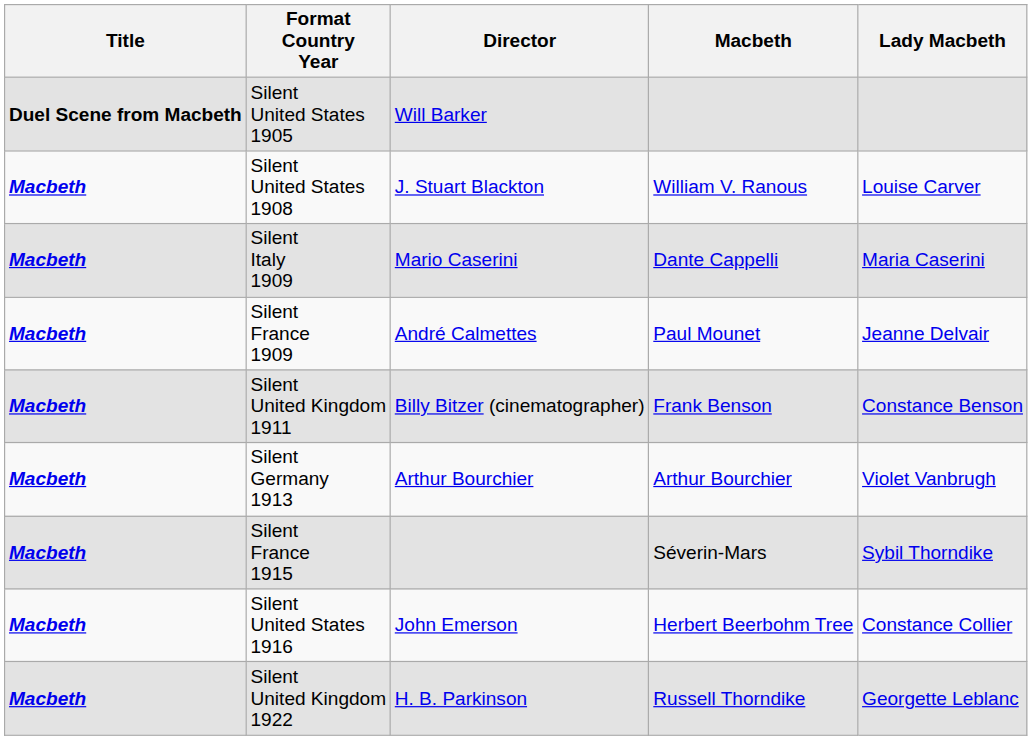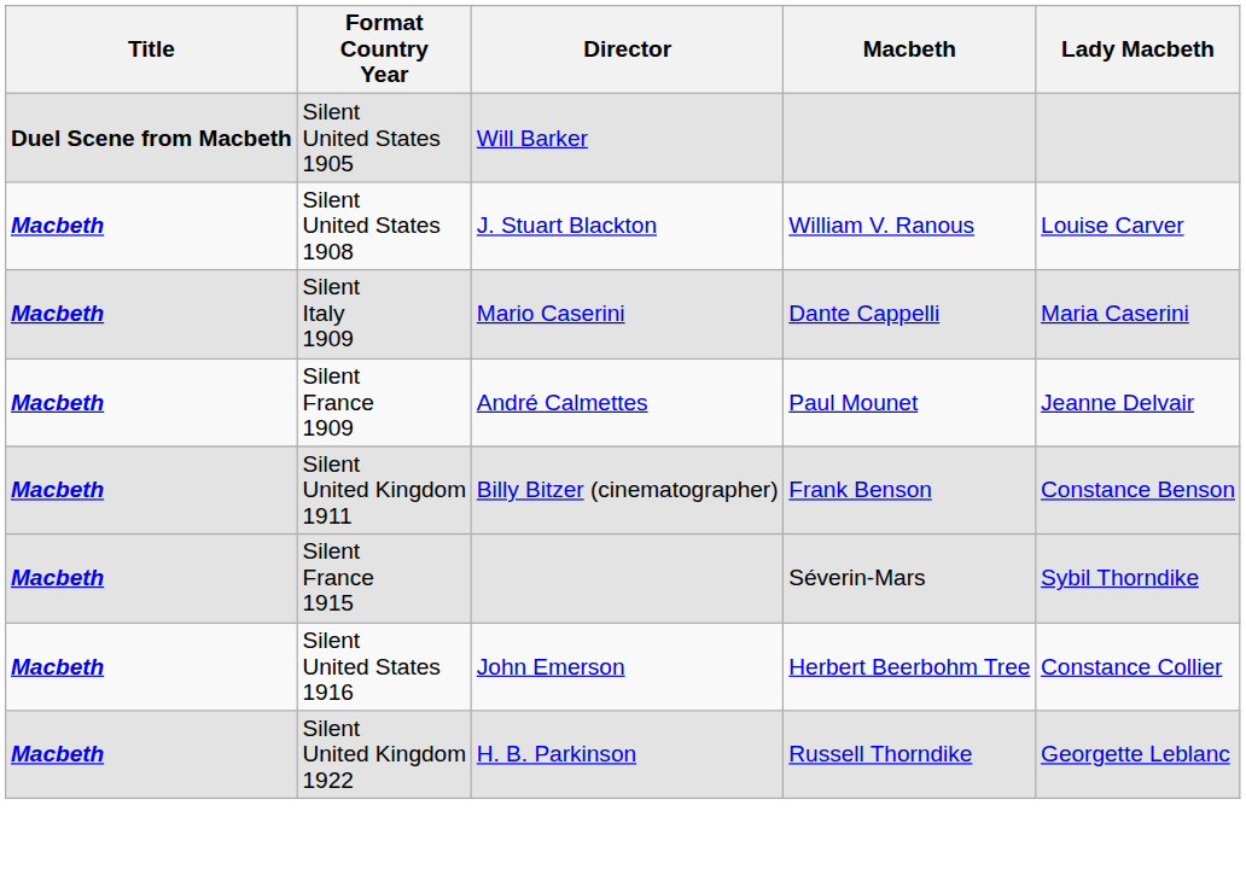- row: Macbeth | Silent Germany 1913 | Arthur Bourchier | Arthur Bourchier | Violet Vanbrugh
